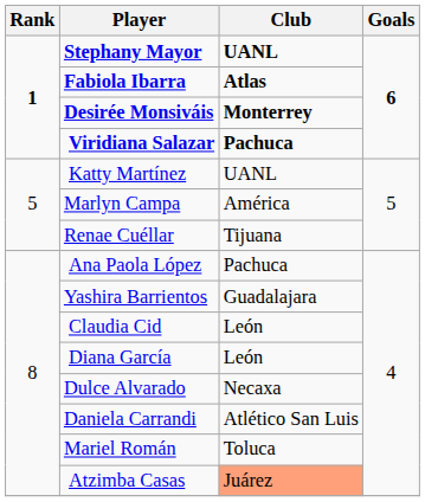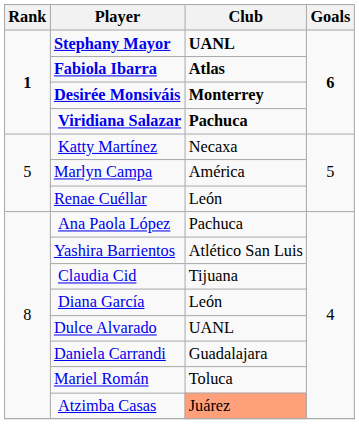Katty Martínez | Club: UANL -> Necaxa
Renae Cuéllar | Club: Tijuana -> León
Yashira Barrientos | Club: Guadalajara -> Atlético San Luis
Claudia Cid | Club: León -> Tijuana
Dulce Alvarado | Club: Necaxa -> UANL
Daniela Carrandi | Club: Atlético San Luis -> Guadalajara
